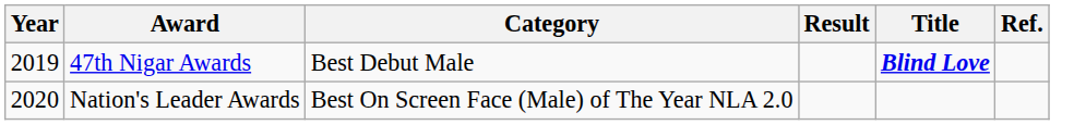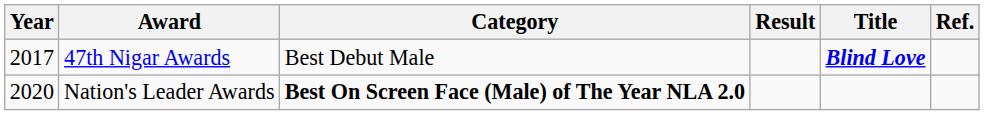47th Nigar Awards | Year: 2019 -> 2017
Nation's Leader Awards | Category: normal -> bold
